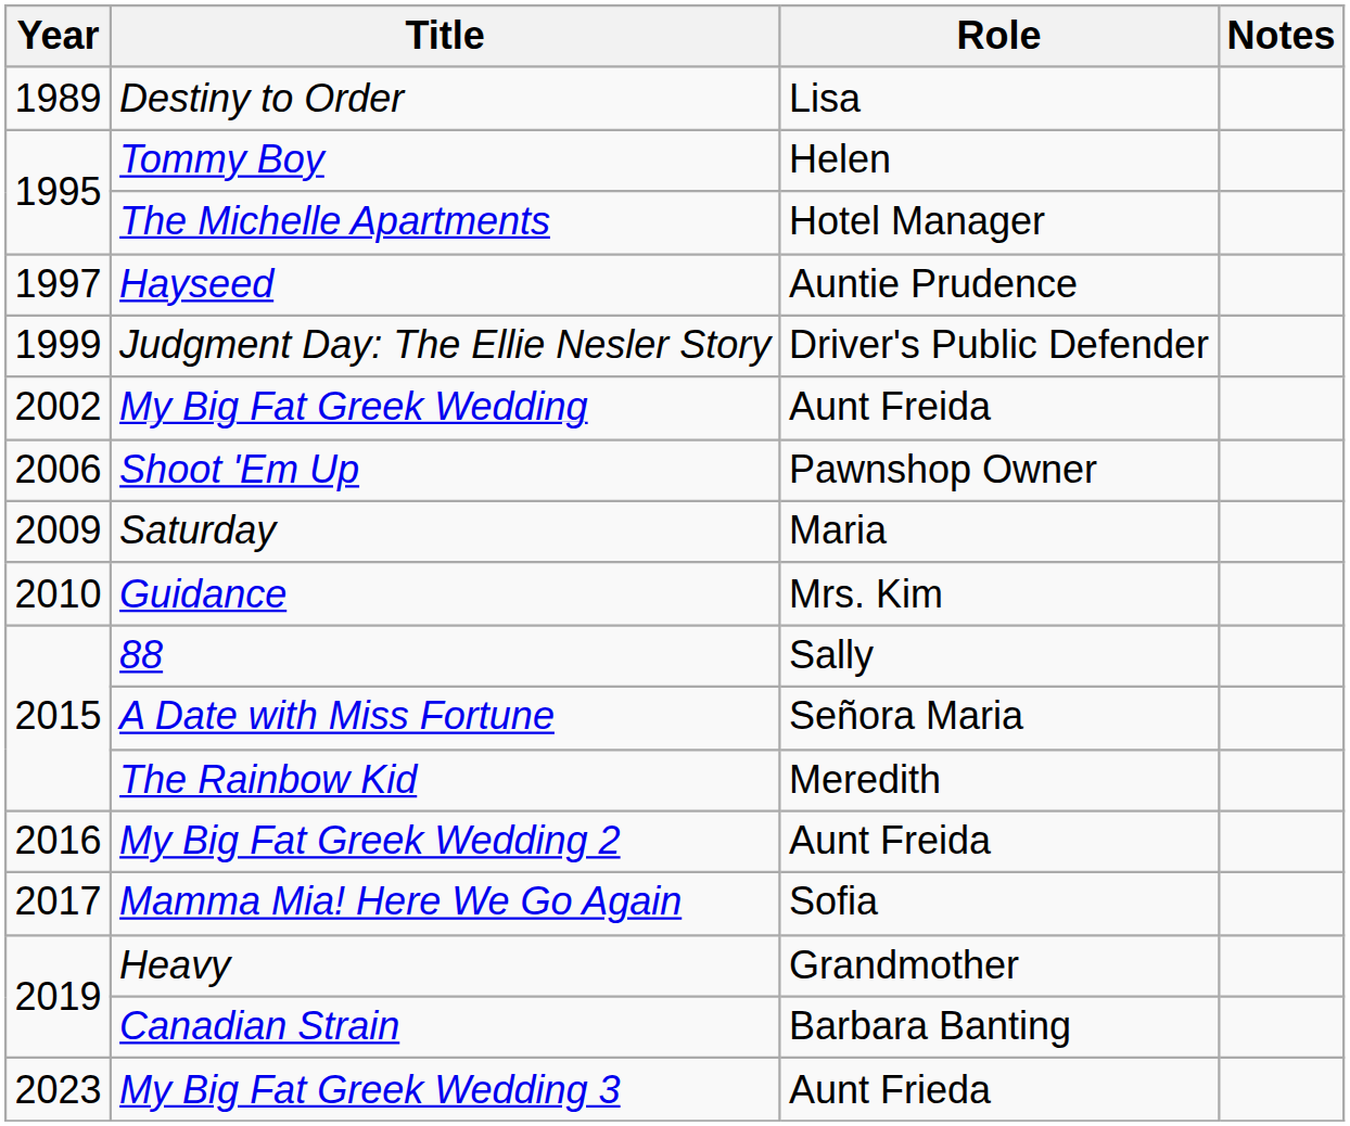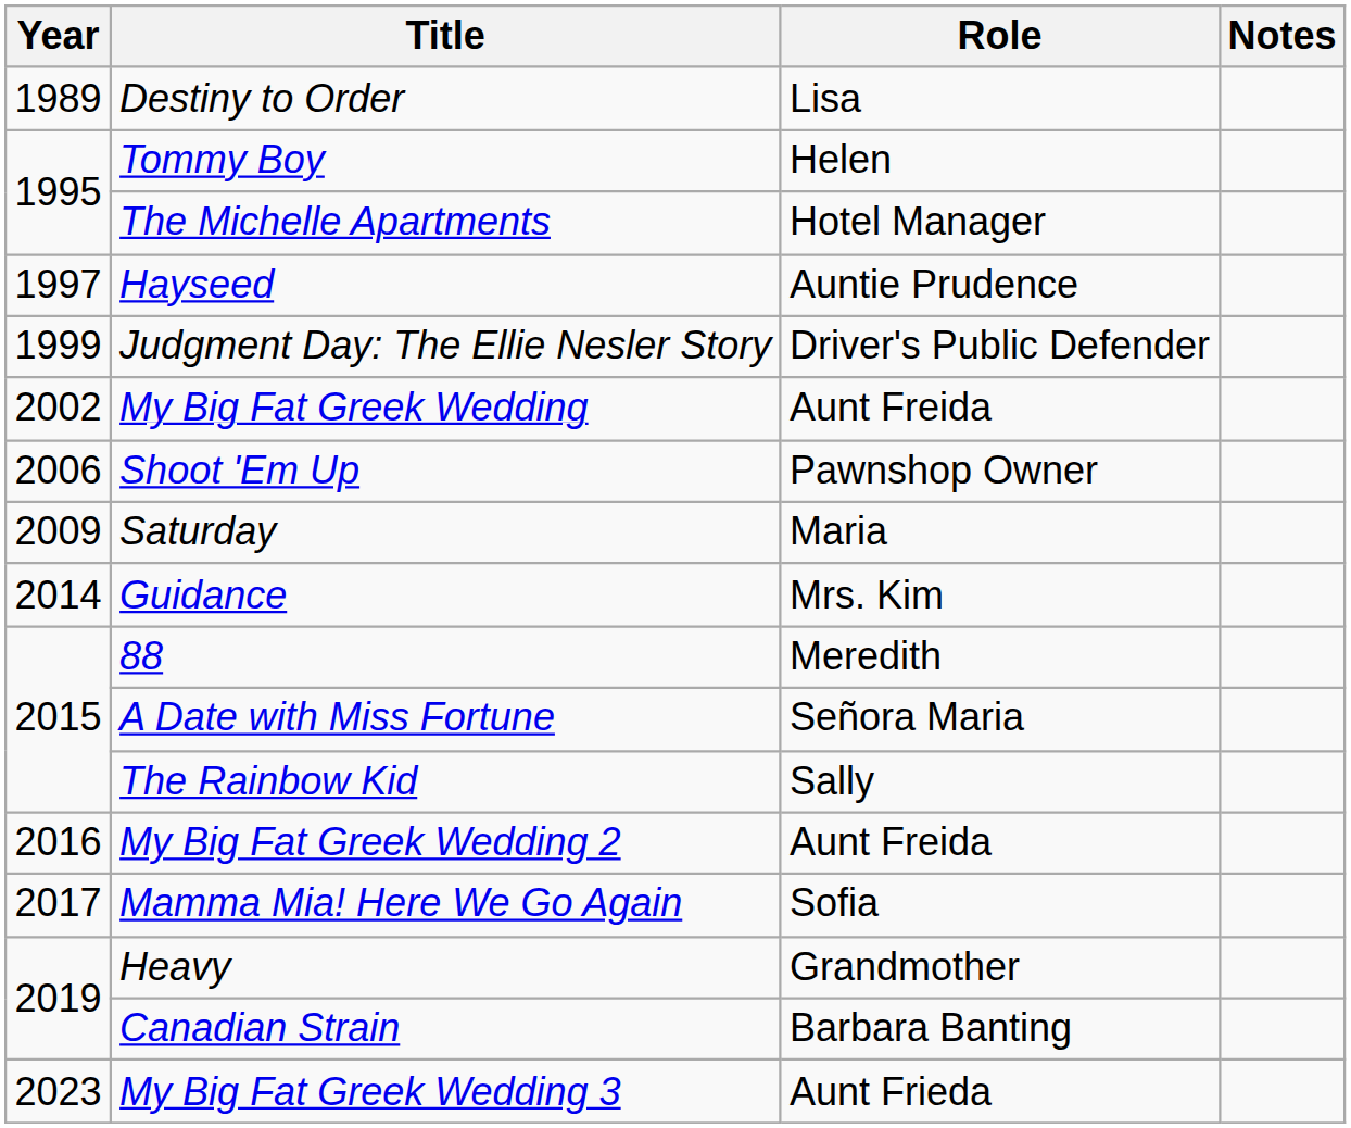Guidance | Year: 2010 -> 2014
88 | Role: Sally -> Meredith
The Rainbow Kid | Role: Meredith -> Sally
